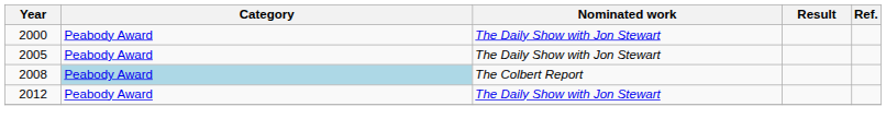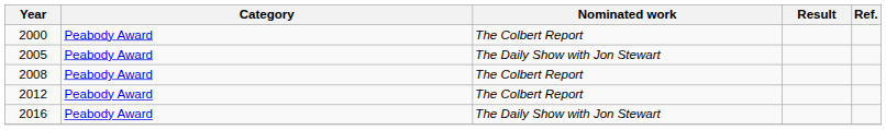2000 | Nominated work: The Daily Show with Jon Stewart -> The Colbert Report
2008 | Category: lightblue background -> no background
2012 | Nominated work: The Daily Show with Jon Stewart -> The Colbert Report
+ row: 2016 | Peabody Award | The Daily Show with Jon Stewart
